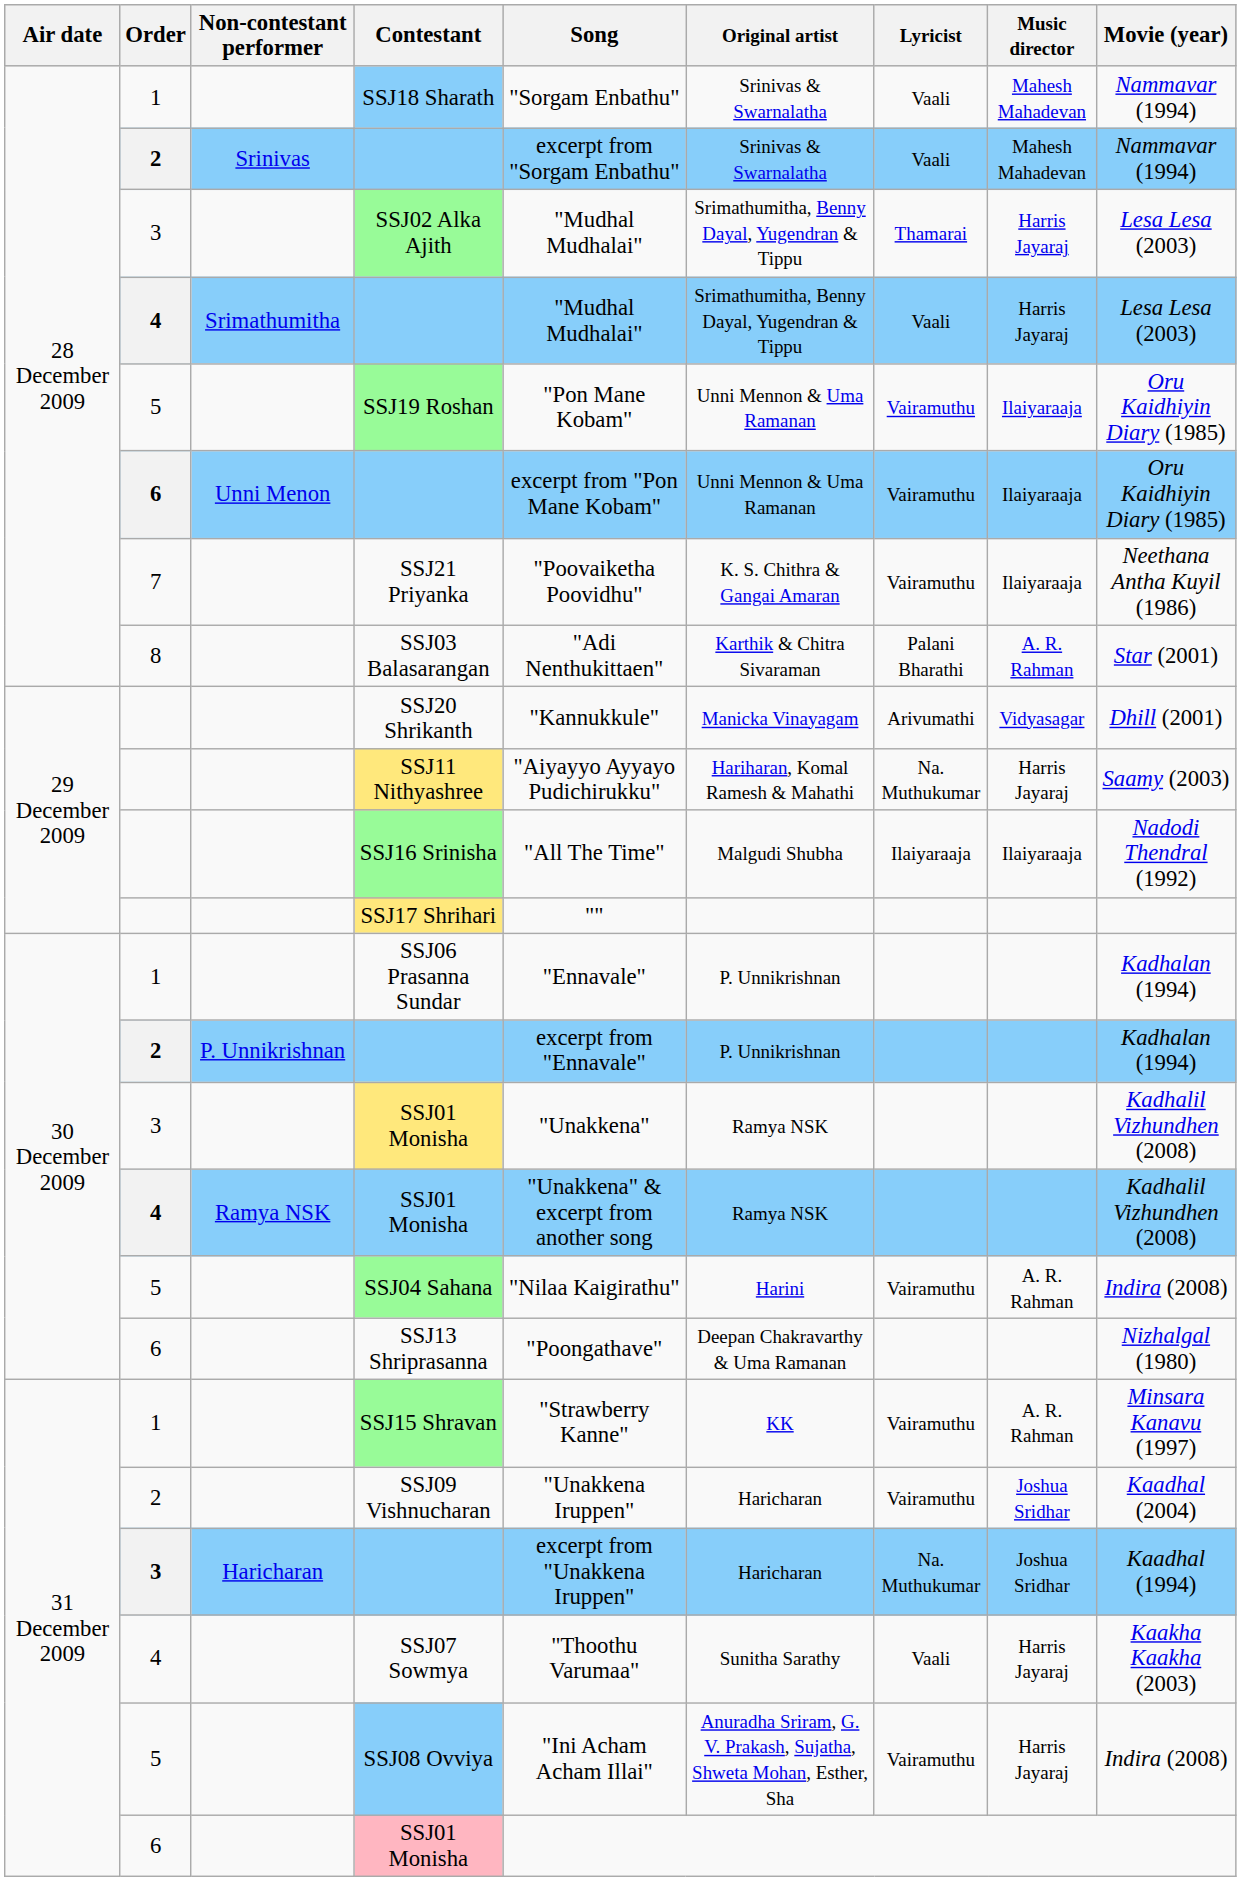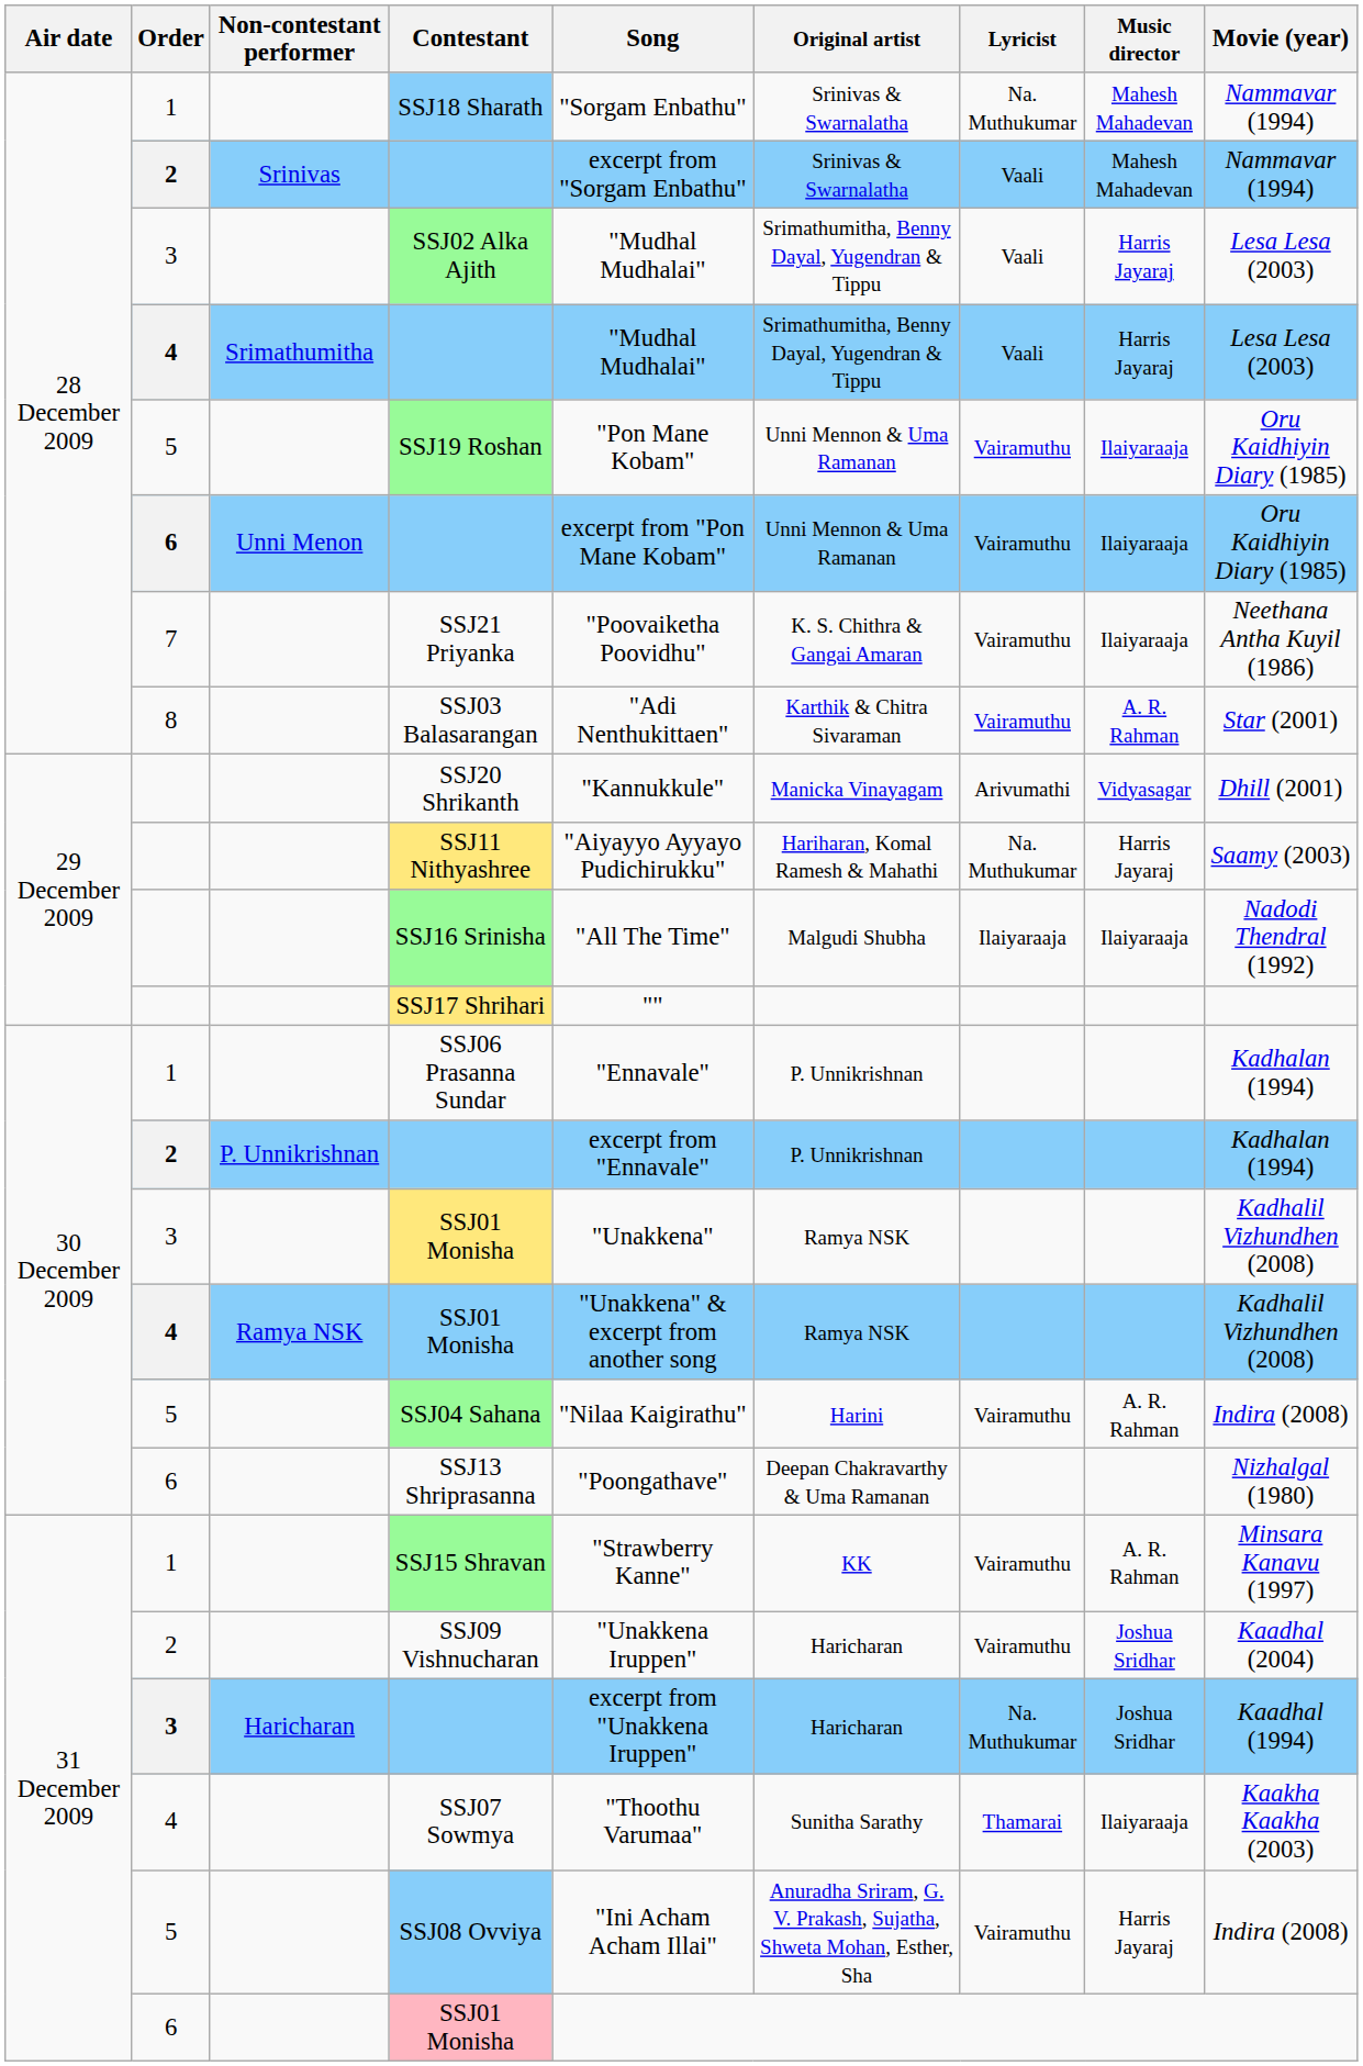SSJ18 Sharath | Lyricist: Vaali -> Na. Muthukumar
SSJ02 Alka Ajith | Lyricist: Thamarai -> Vaali
SSJ03 Balasarangan | Lyricist: Palani Bharathi -> Vairamuthu
SSJ07 Sowmya | Lyricist: Vaali -> Thamarai
SSJ07 Sowmya | Music director: Harris Jayaraj -> Ilaiyaraaja
